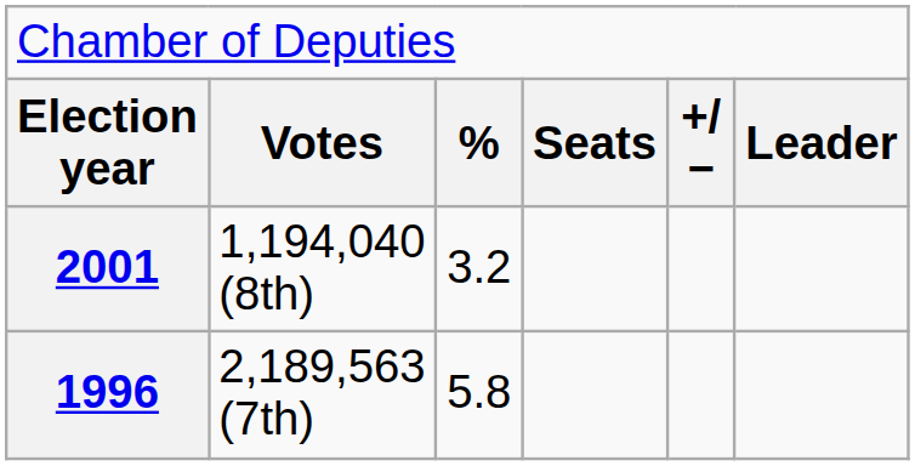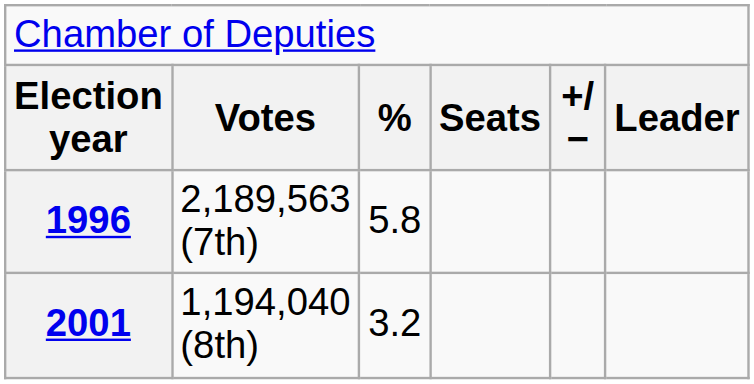rows swapped: 1996 <-> 2001
